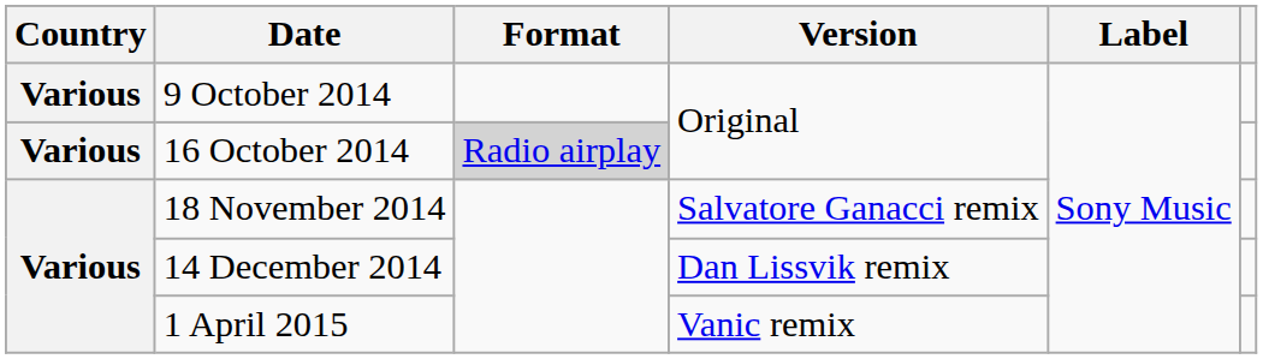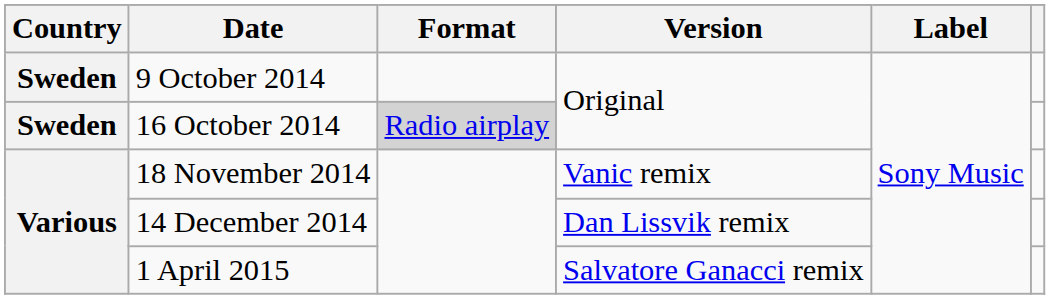9 October 2014 | Country: Various -> Sweden
16 October 2014 | Country: Various -> Sweden
18 November 2014 | Version: Salvatore Ganacci remix -> Vanic remix
1 April 2015 | Version: Vanic remix -> Salvatore Ganacci remix
